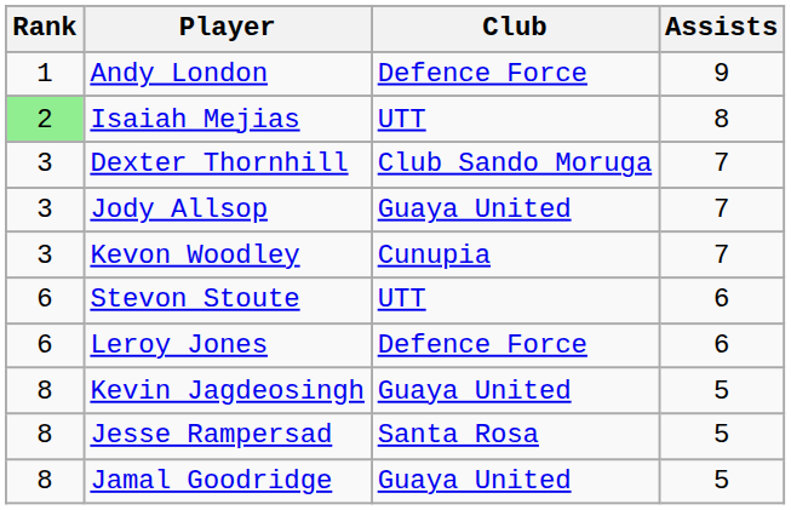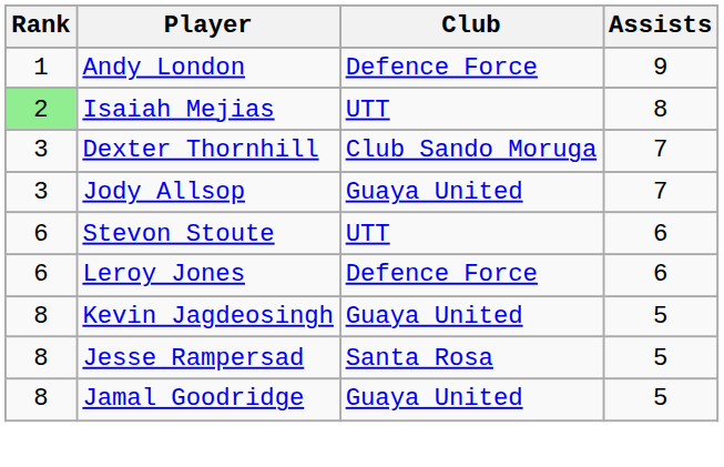- row: 3 | Kevon Woodley | Cunupia | 7
